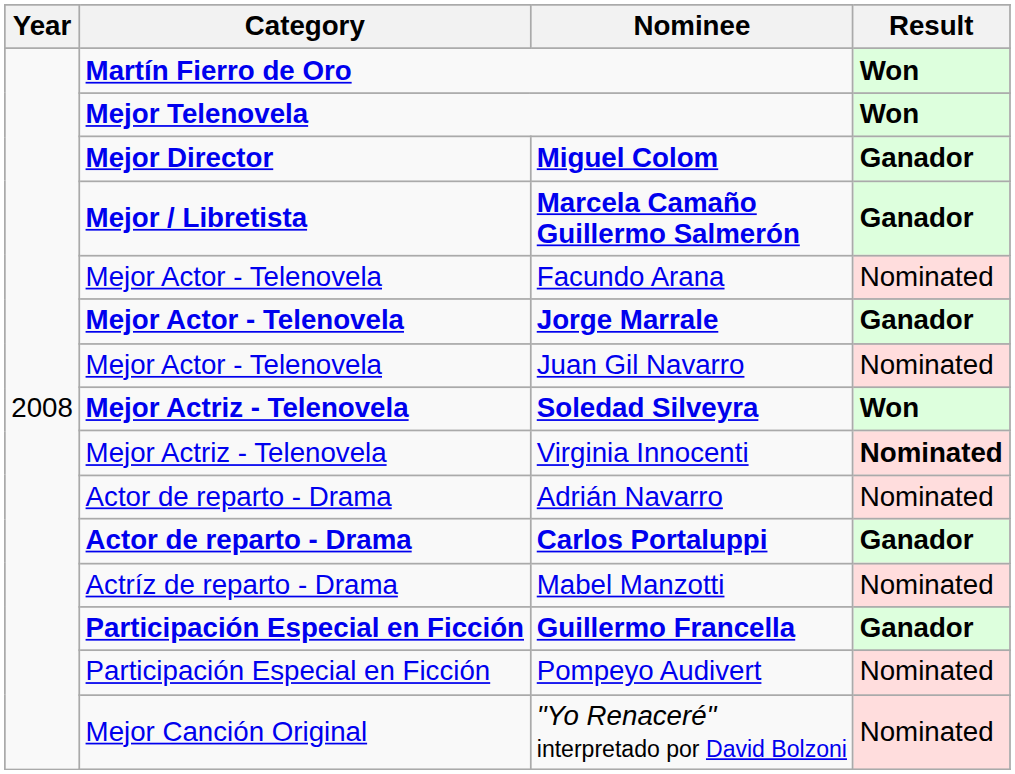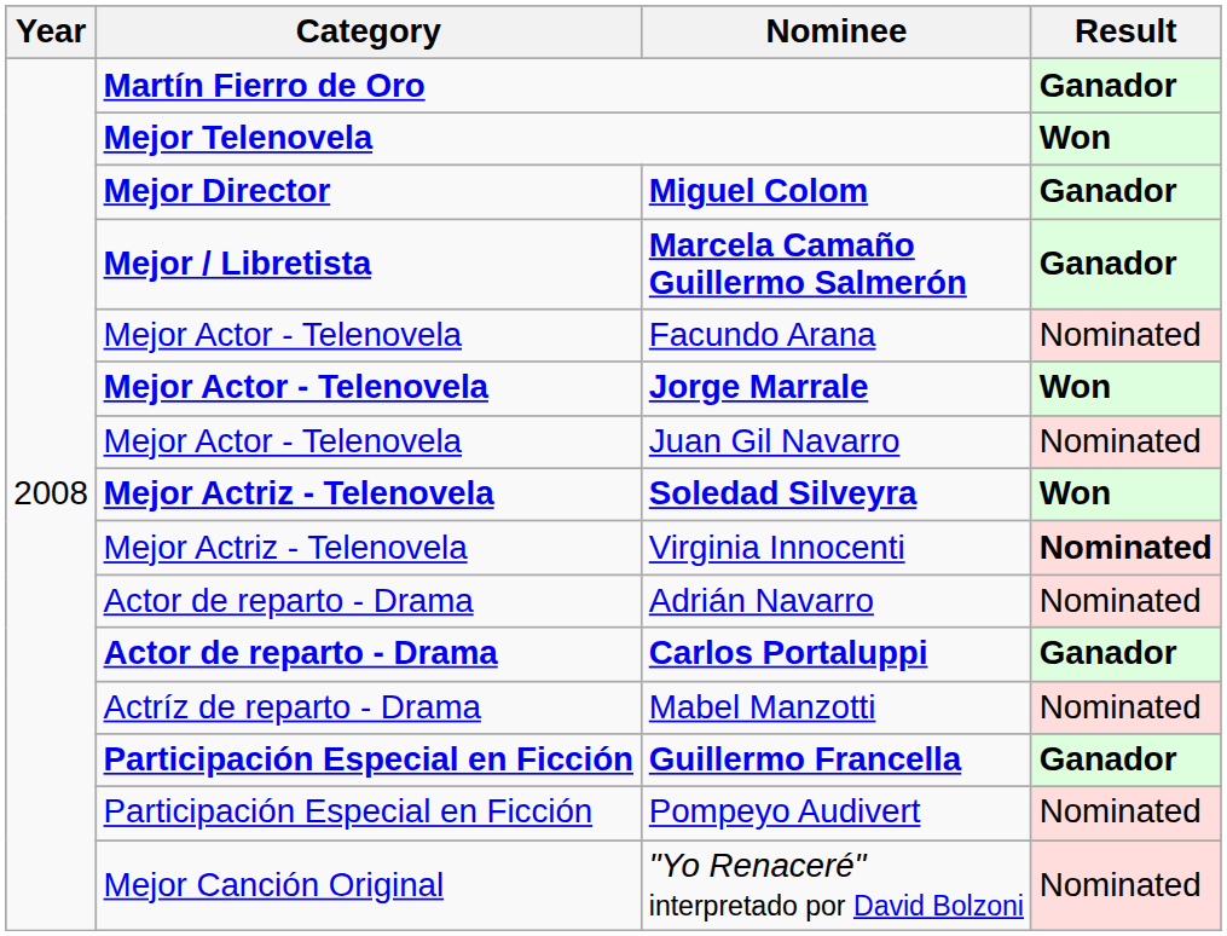Martín Fierro de Oro | Result: Won -> Ganador
Jorge Marrale | Result: Ganador -> Won
